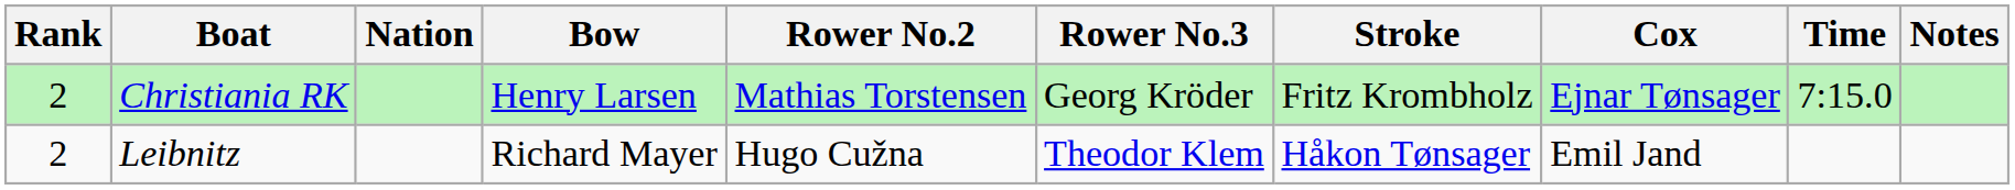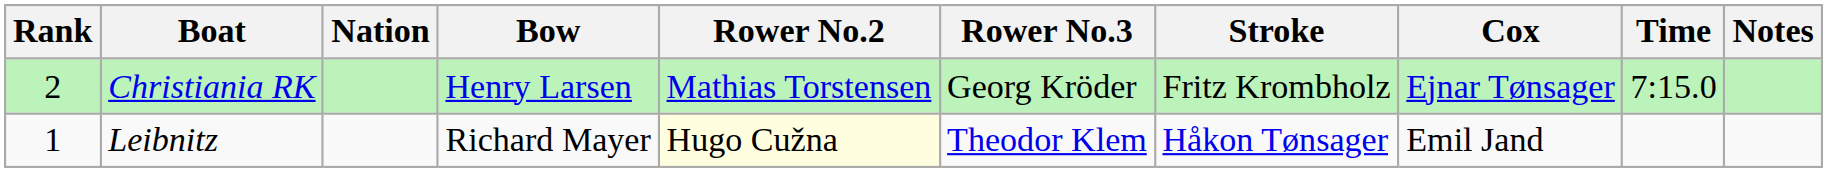Leibnitz | Rank: 2 -> 1
Leibnitz | Rower No.2: no background -> lightyellow background
